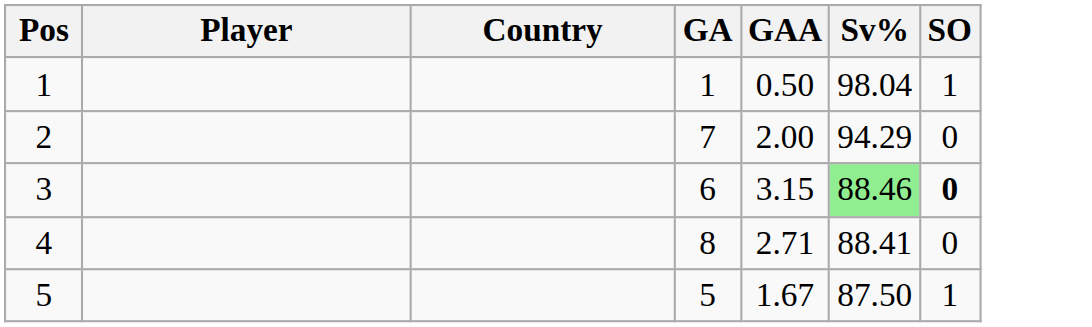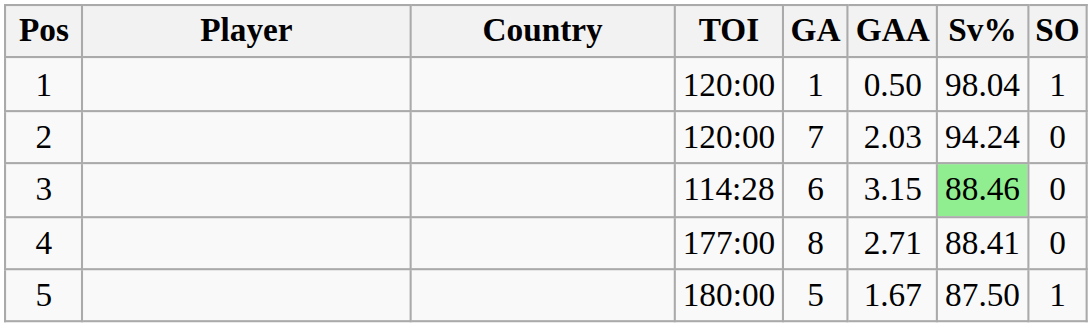+ column: TOI | 120:00 | 120:00 | 114:28 | 177:00 | 180:00
2 | GAA: 2.00 -> 2.03
2 | Sv%: 94.29 -> 94.24
3 | SO: bold -> normal
